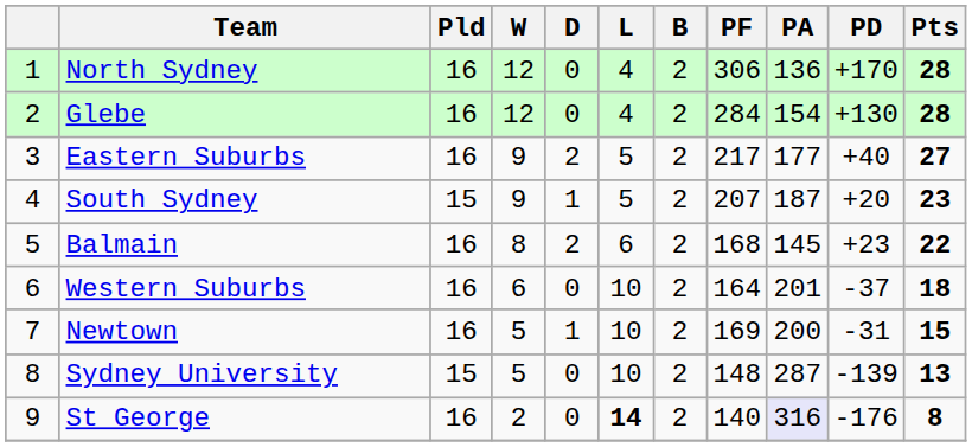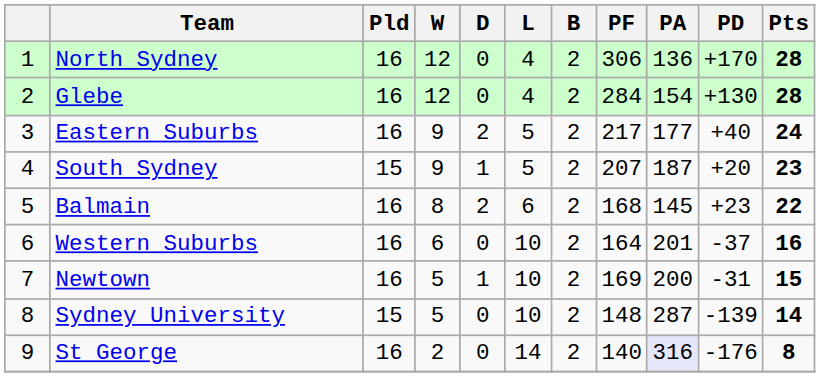Eastern Suburbs | Pts: 27 -> 24
Western Suburbs | Pts: 18 -> 16
Sydney University | Pts: 13 -> 14
St George | L: bold -> normal
